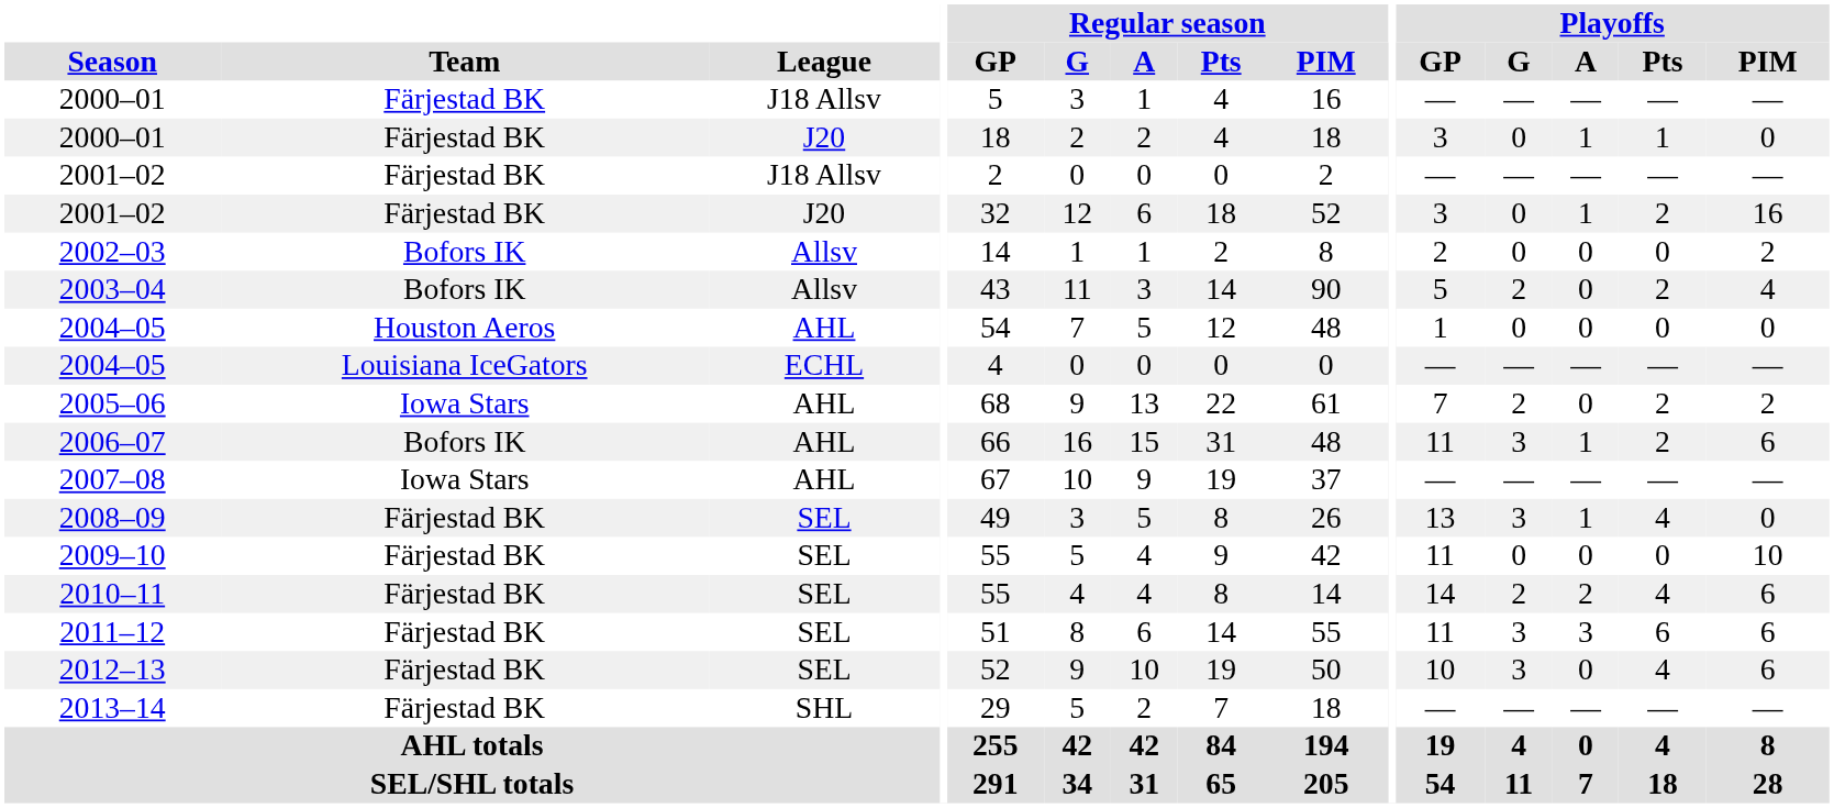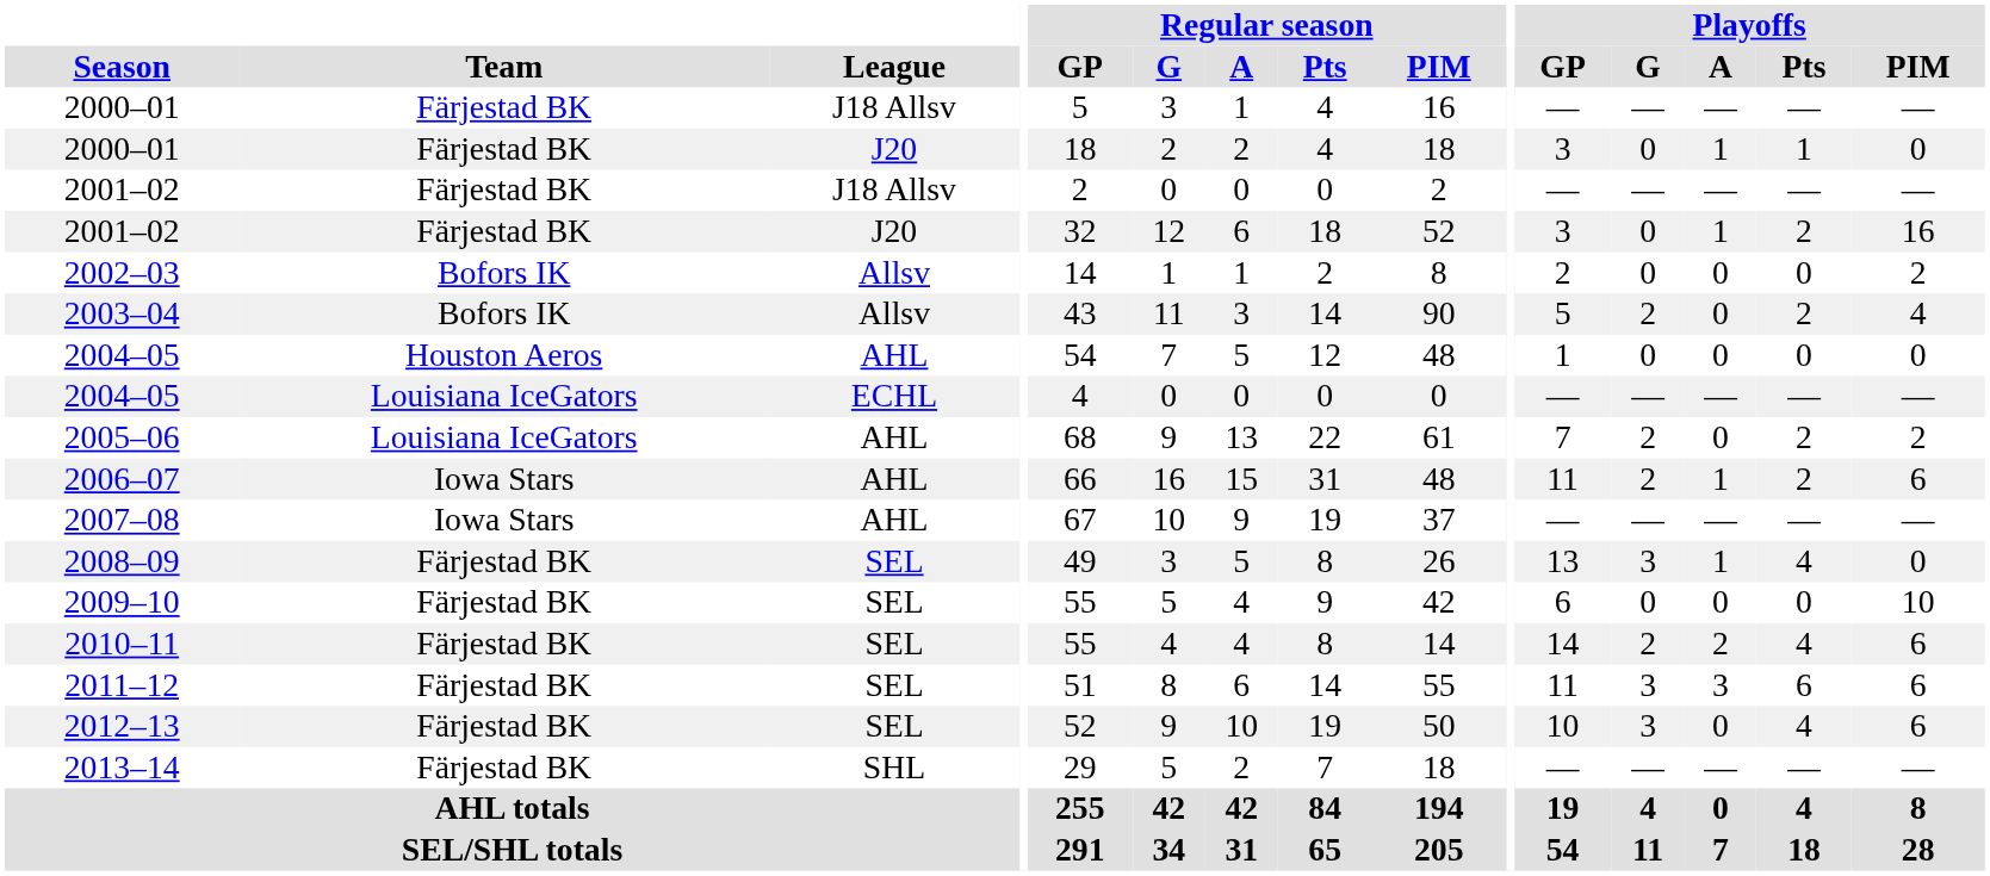2005–06 | Team: Iowa Stars -> Louisiana IceGators
2006–07 | Team: Bofors IK -> Iowa Stars
2006–07 | Playoffs / G: 3 -> 2
2009–10 | Playoffs / GP: 11 -> 6
